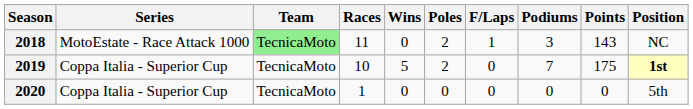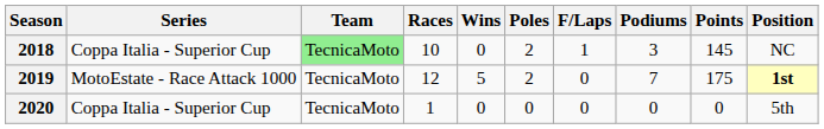2018 | Series: MotoEstate - Race Attack 1000 -> Coppa Italia - Superior Cup
2018 | Races: 11 -> 10
2018 | Points: 143 -> 145
2019 | Series: Coppa Italia - Superior Cup -> MotoEstate - Race Attack 1000
2019 | Races: 10 -> 12
